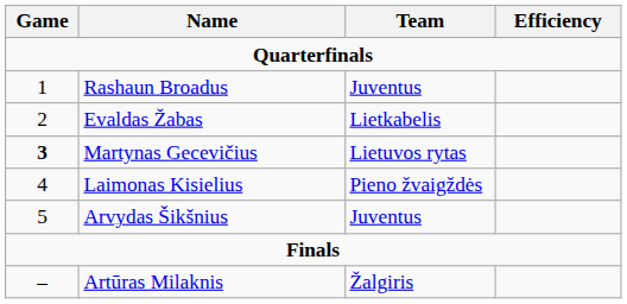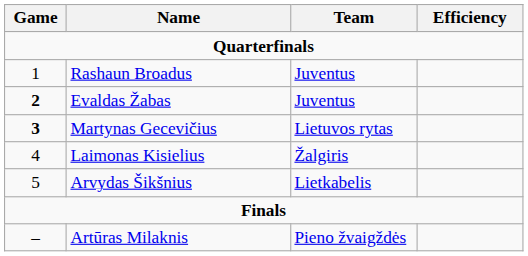Evaldas Žabas | Game: normal -> bold
Evaldas Žabas | Team: Lietkabelis -> Juventus
Laimonas Kisielius | Team: Pieno žvaigždės -> Žalgiris
Arvydas Šikšnius | Team: Juventus -> Lietkabelis
Artūras Milaknis | Team: Žalgiris -> Pieno žvaigždės
